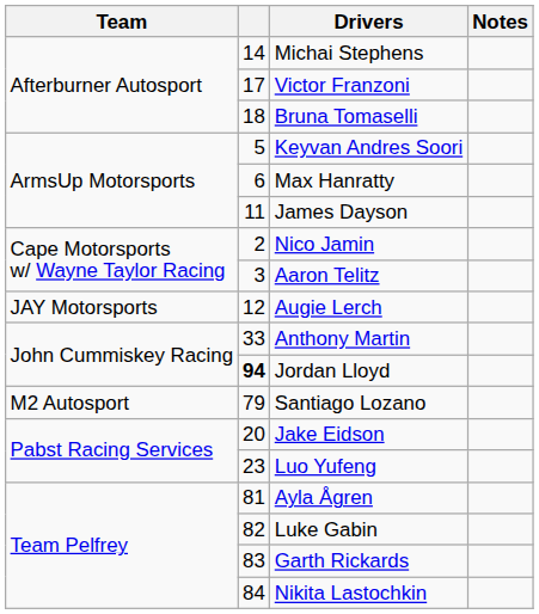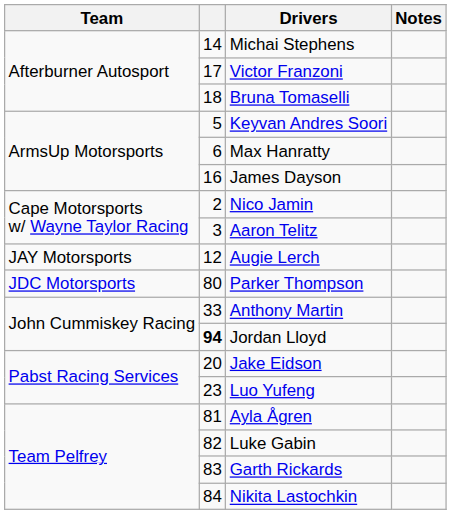James Dayson | column 2: 11 -> 16
+ row: JDC Motorsports | 80 | Parker Thompson
- row: M2 Autosport | 79 | Santiago Lozano
